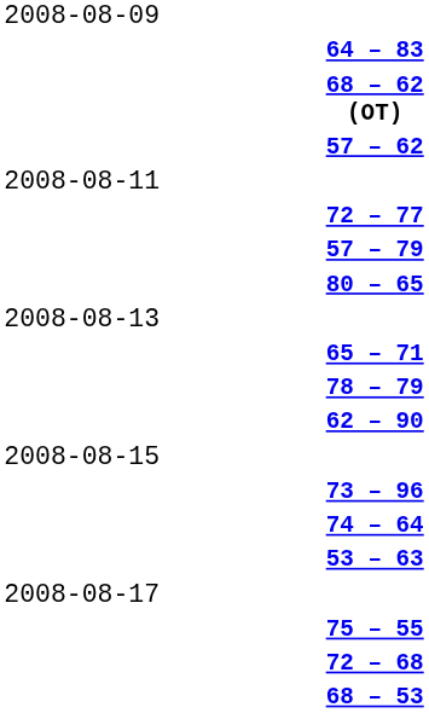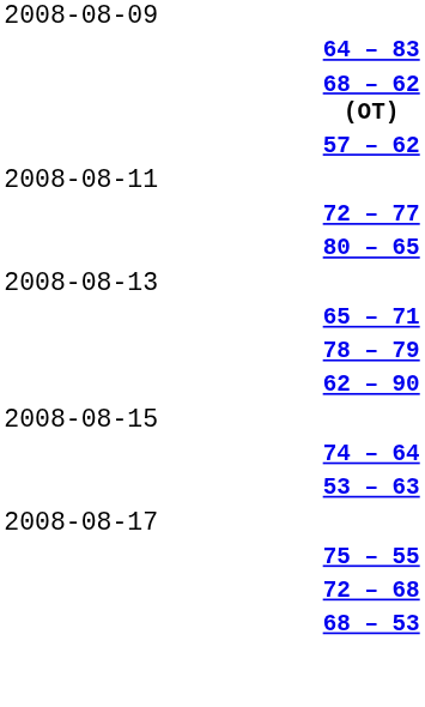- row: 57 – 79
- row: 73 – 96
